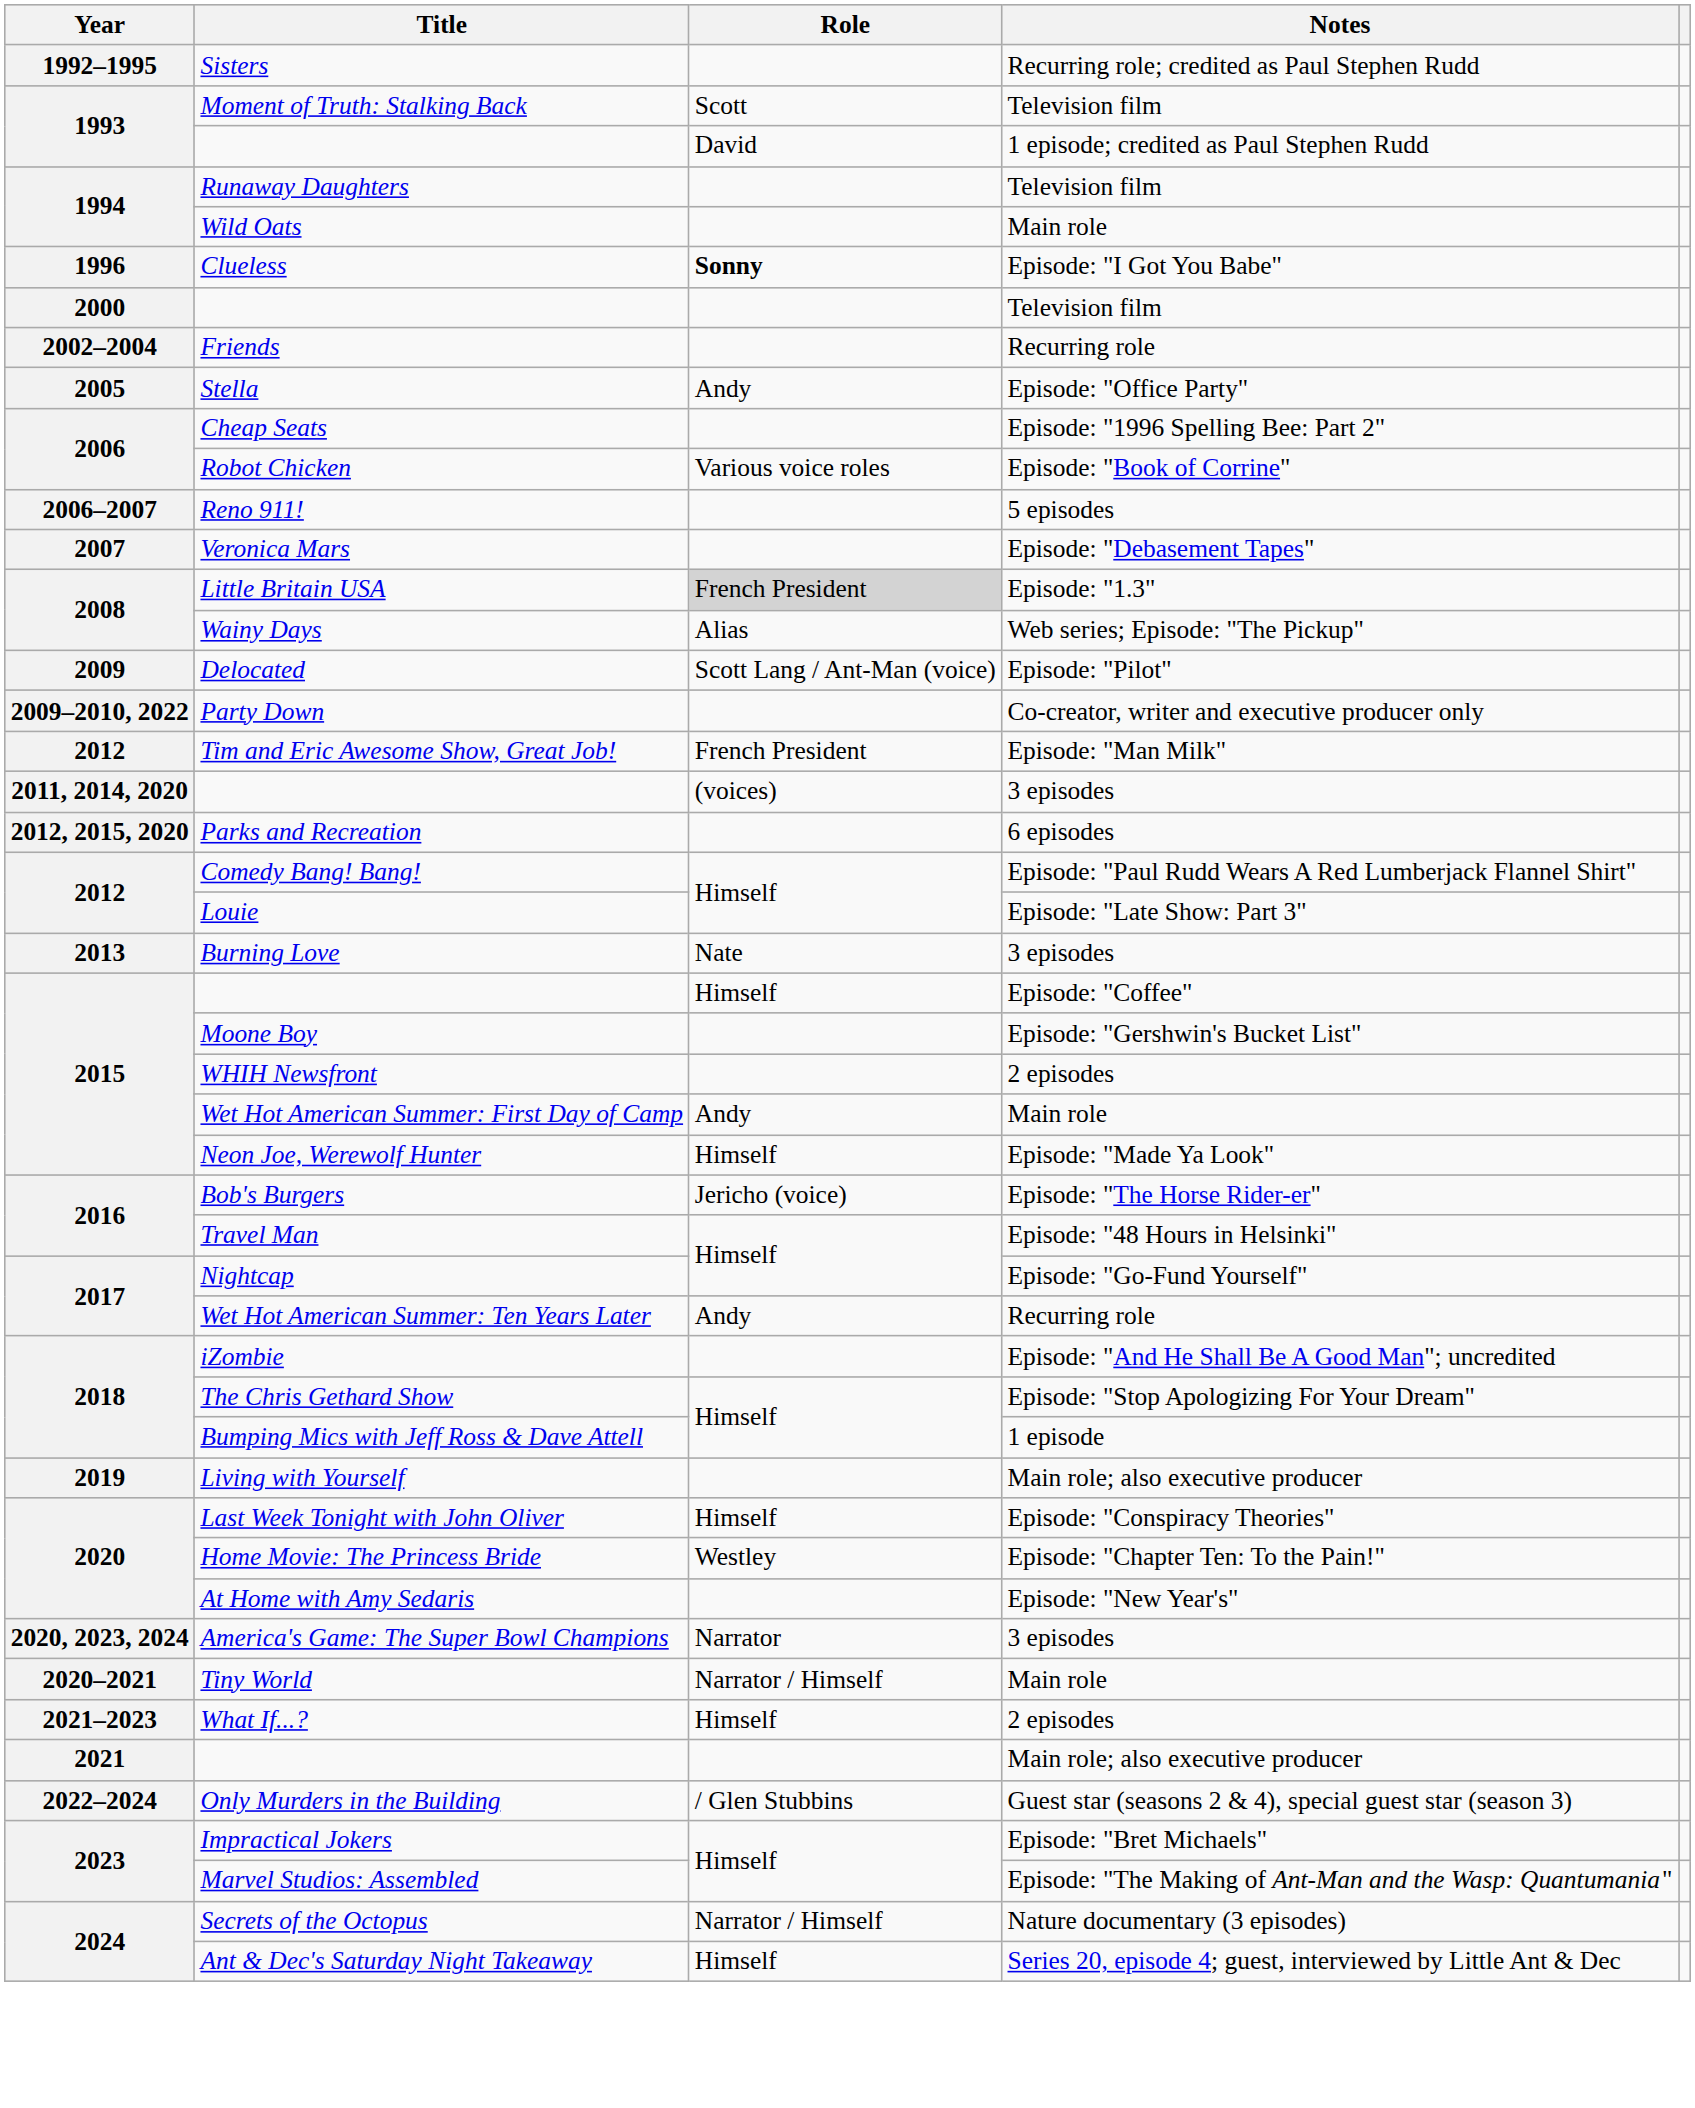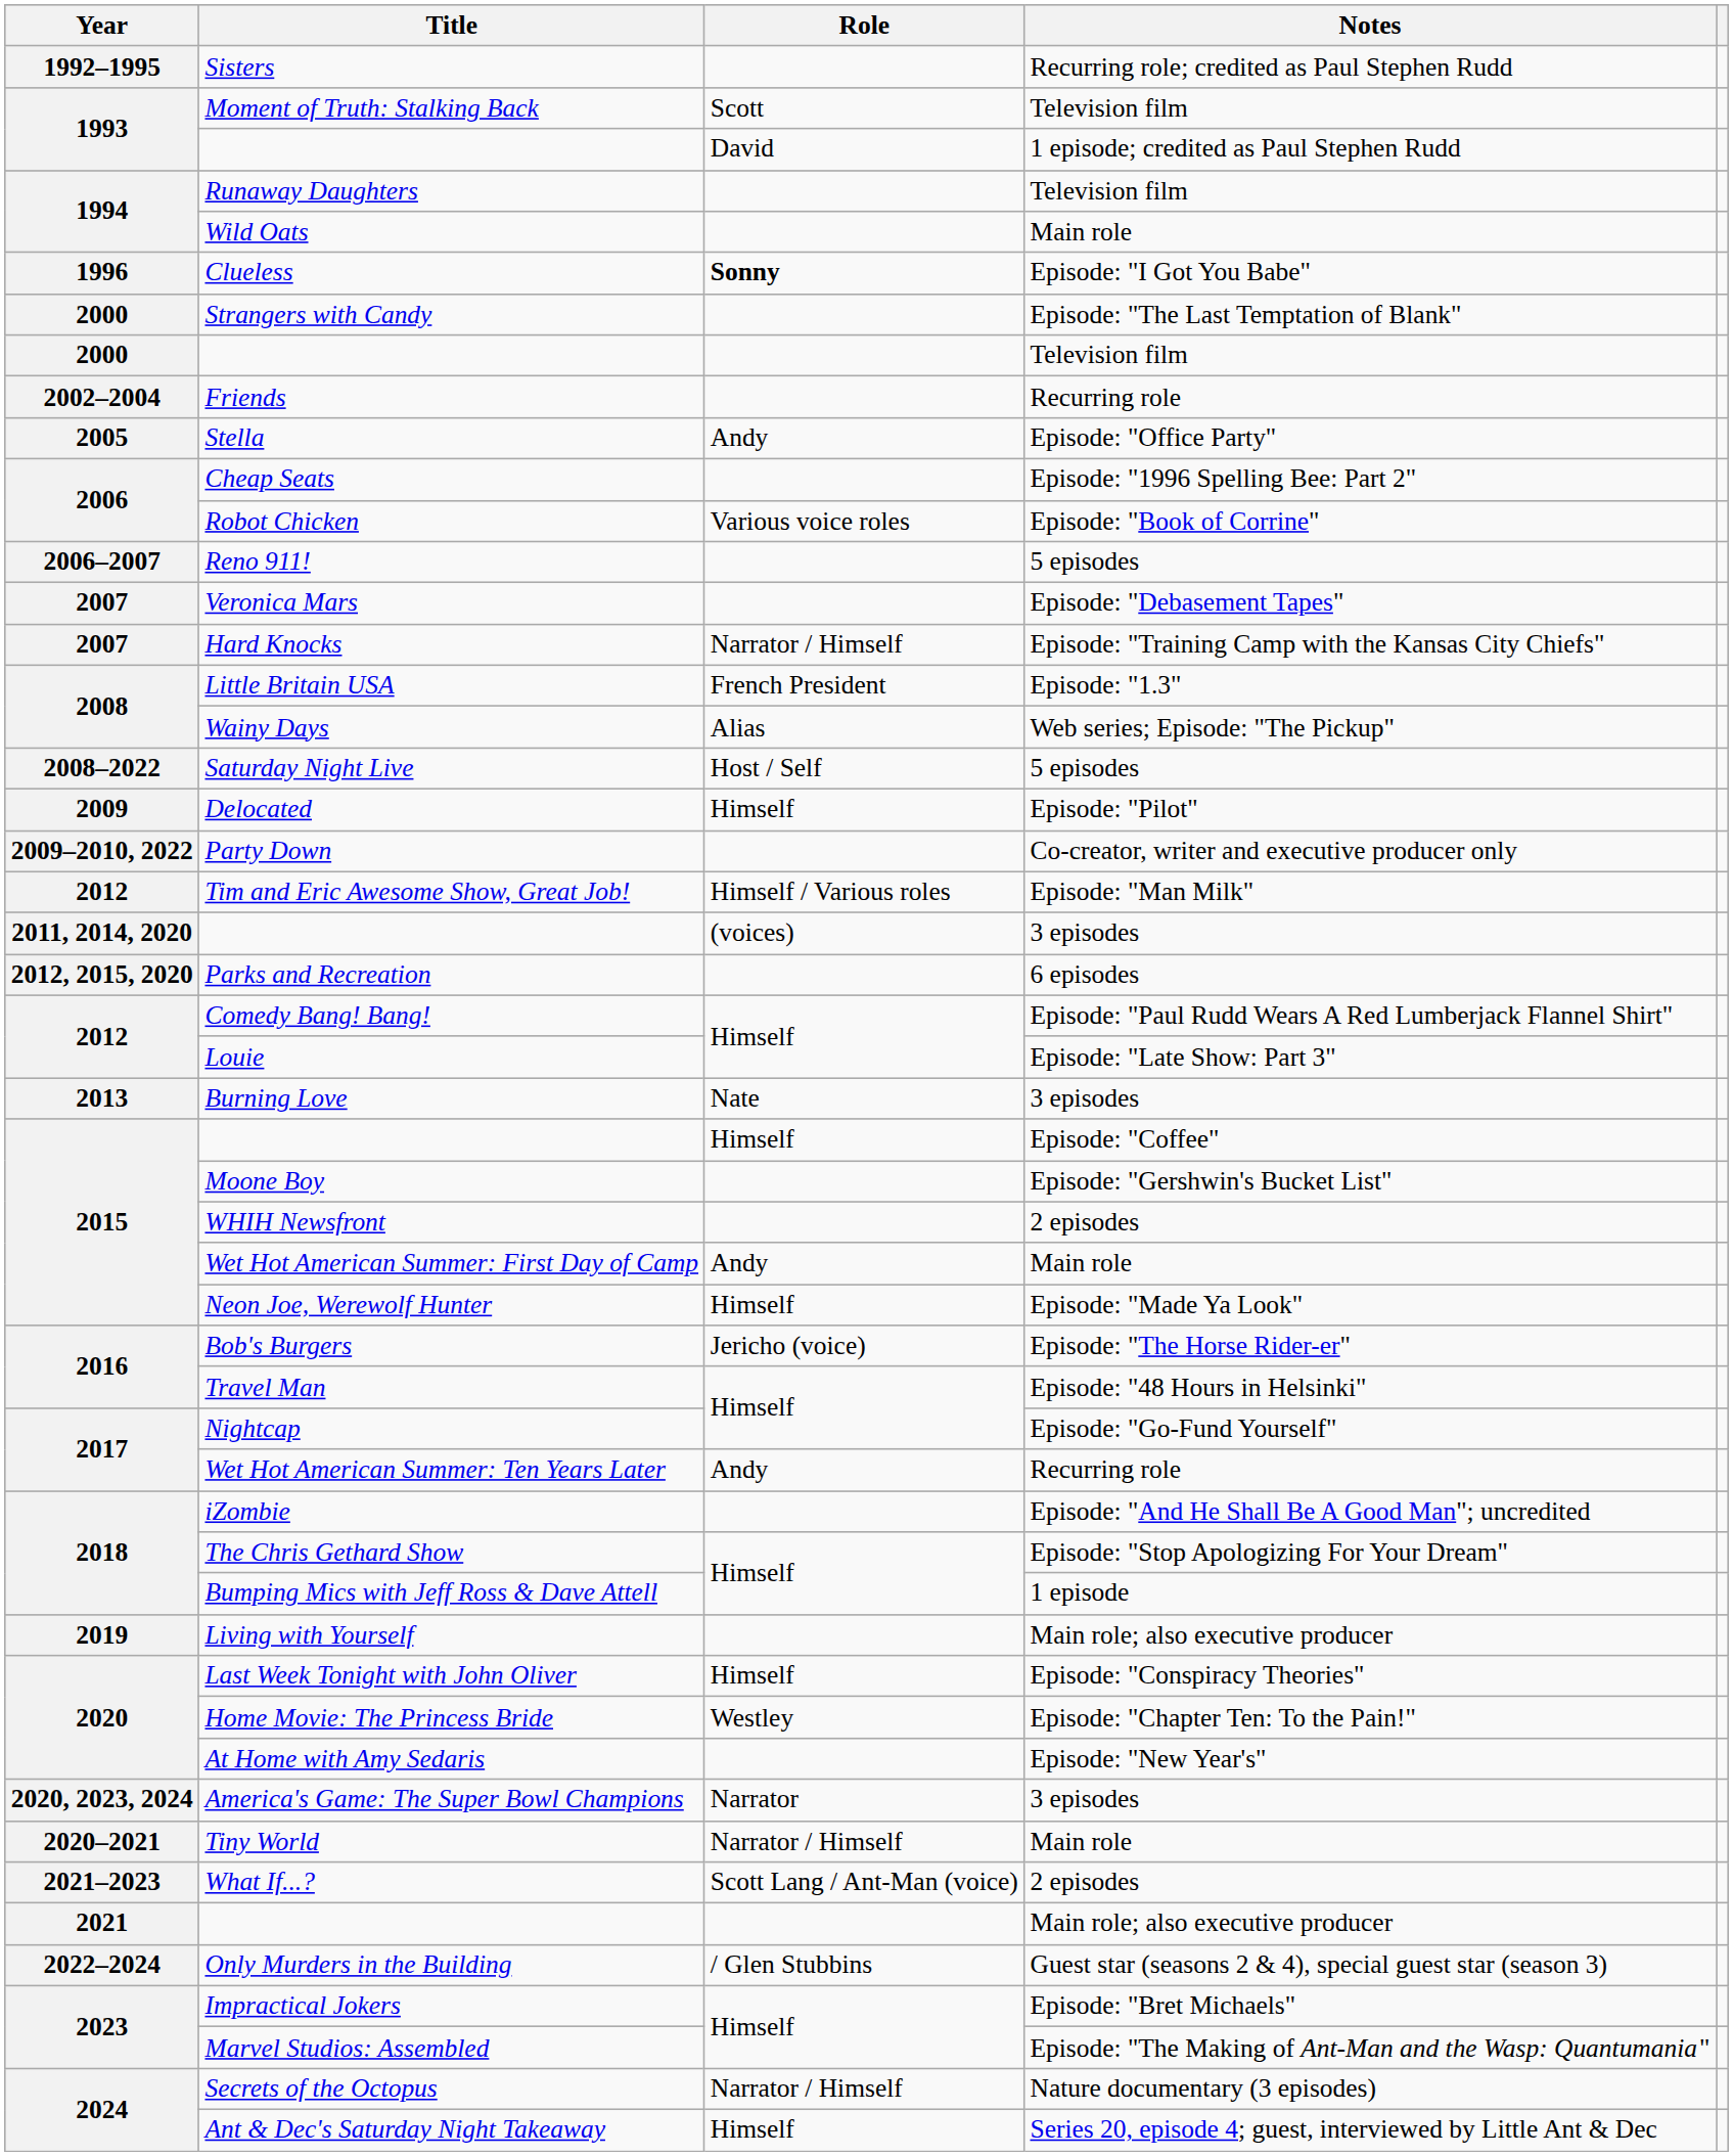+ row: 2000 | Strangers with Candy | Episode: "The Last Temptation of Blank"
+ row: 2007 | Hard Knocks | Narrator / Himself | Episode: "Training Camp with the Kansas City Chiefs"
Little Britain USA | Role: lightgrey background -> no background
+ row: 2008–2022 | Saturday Night Live | Host / Self | 5 episodes
Delocated | Role: Scott Lang / Ant-Man (voice) -> Himself
Tim and Eric Awesome Show, Great Job! | Role: French President -> Himself / Various roles
What If...? | Role: Himself -> Scott Lang / Ant-Man (voice)
